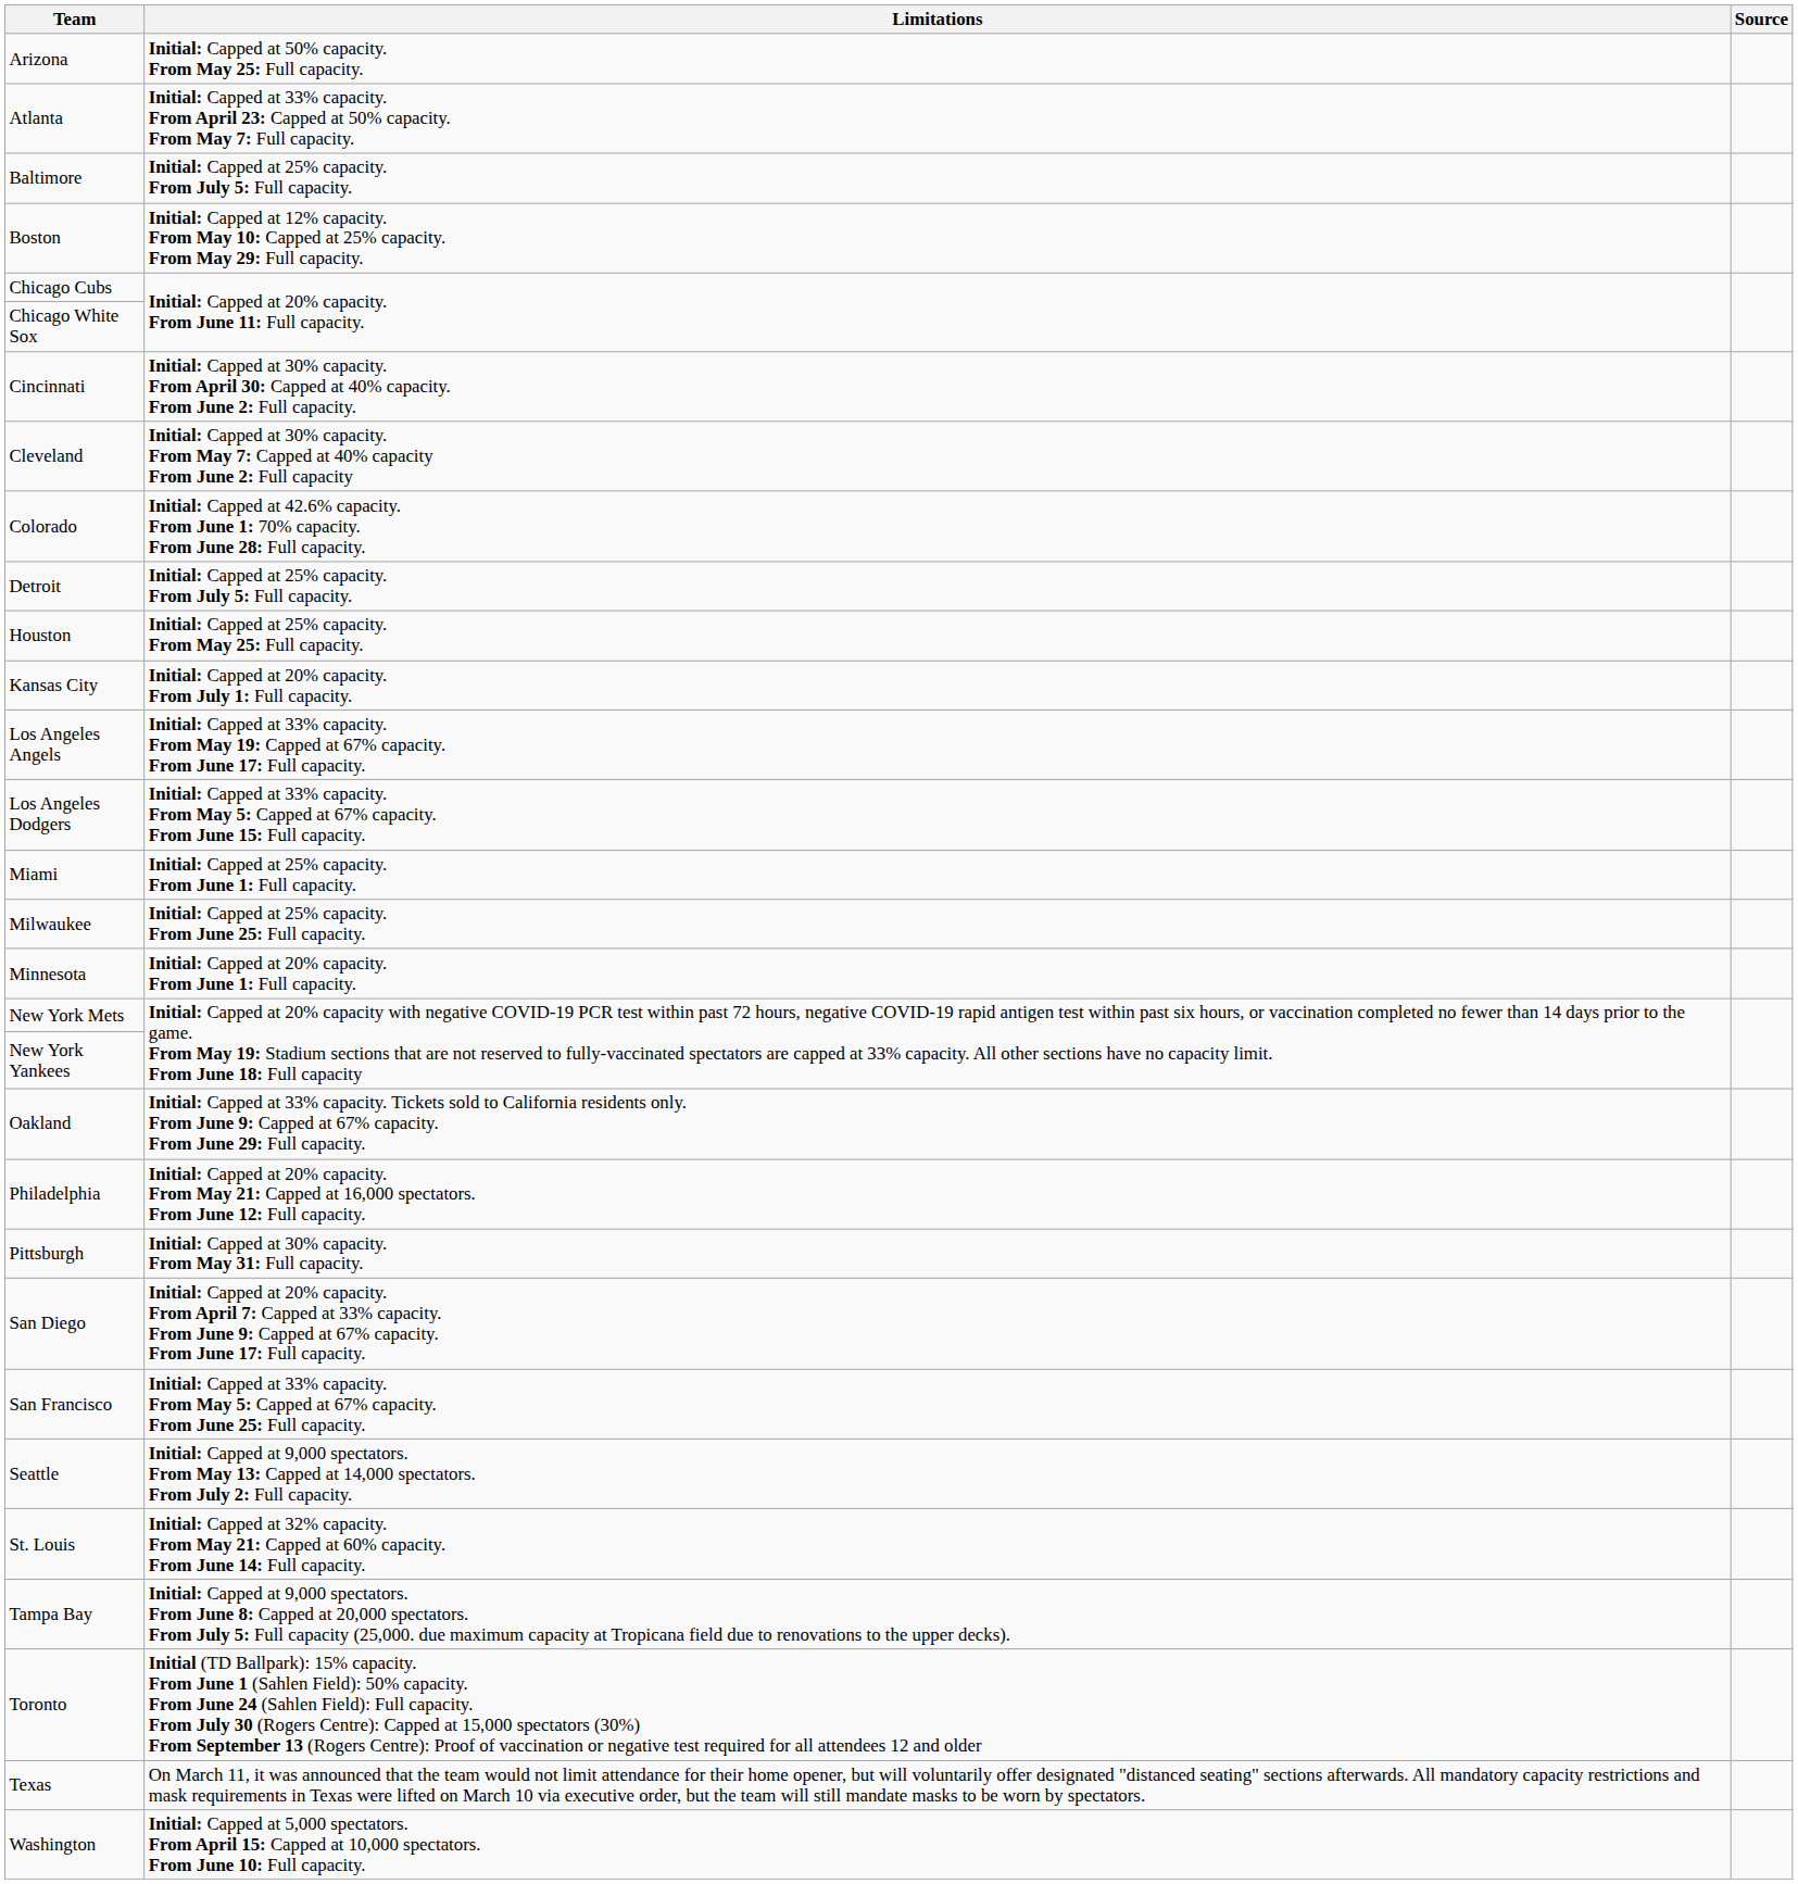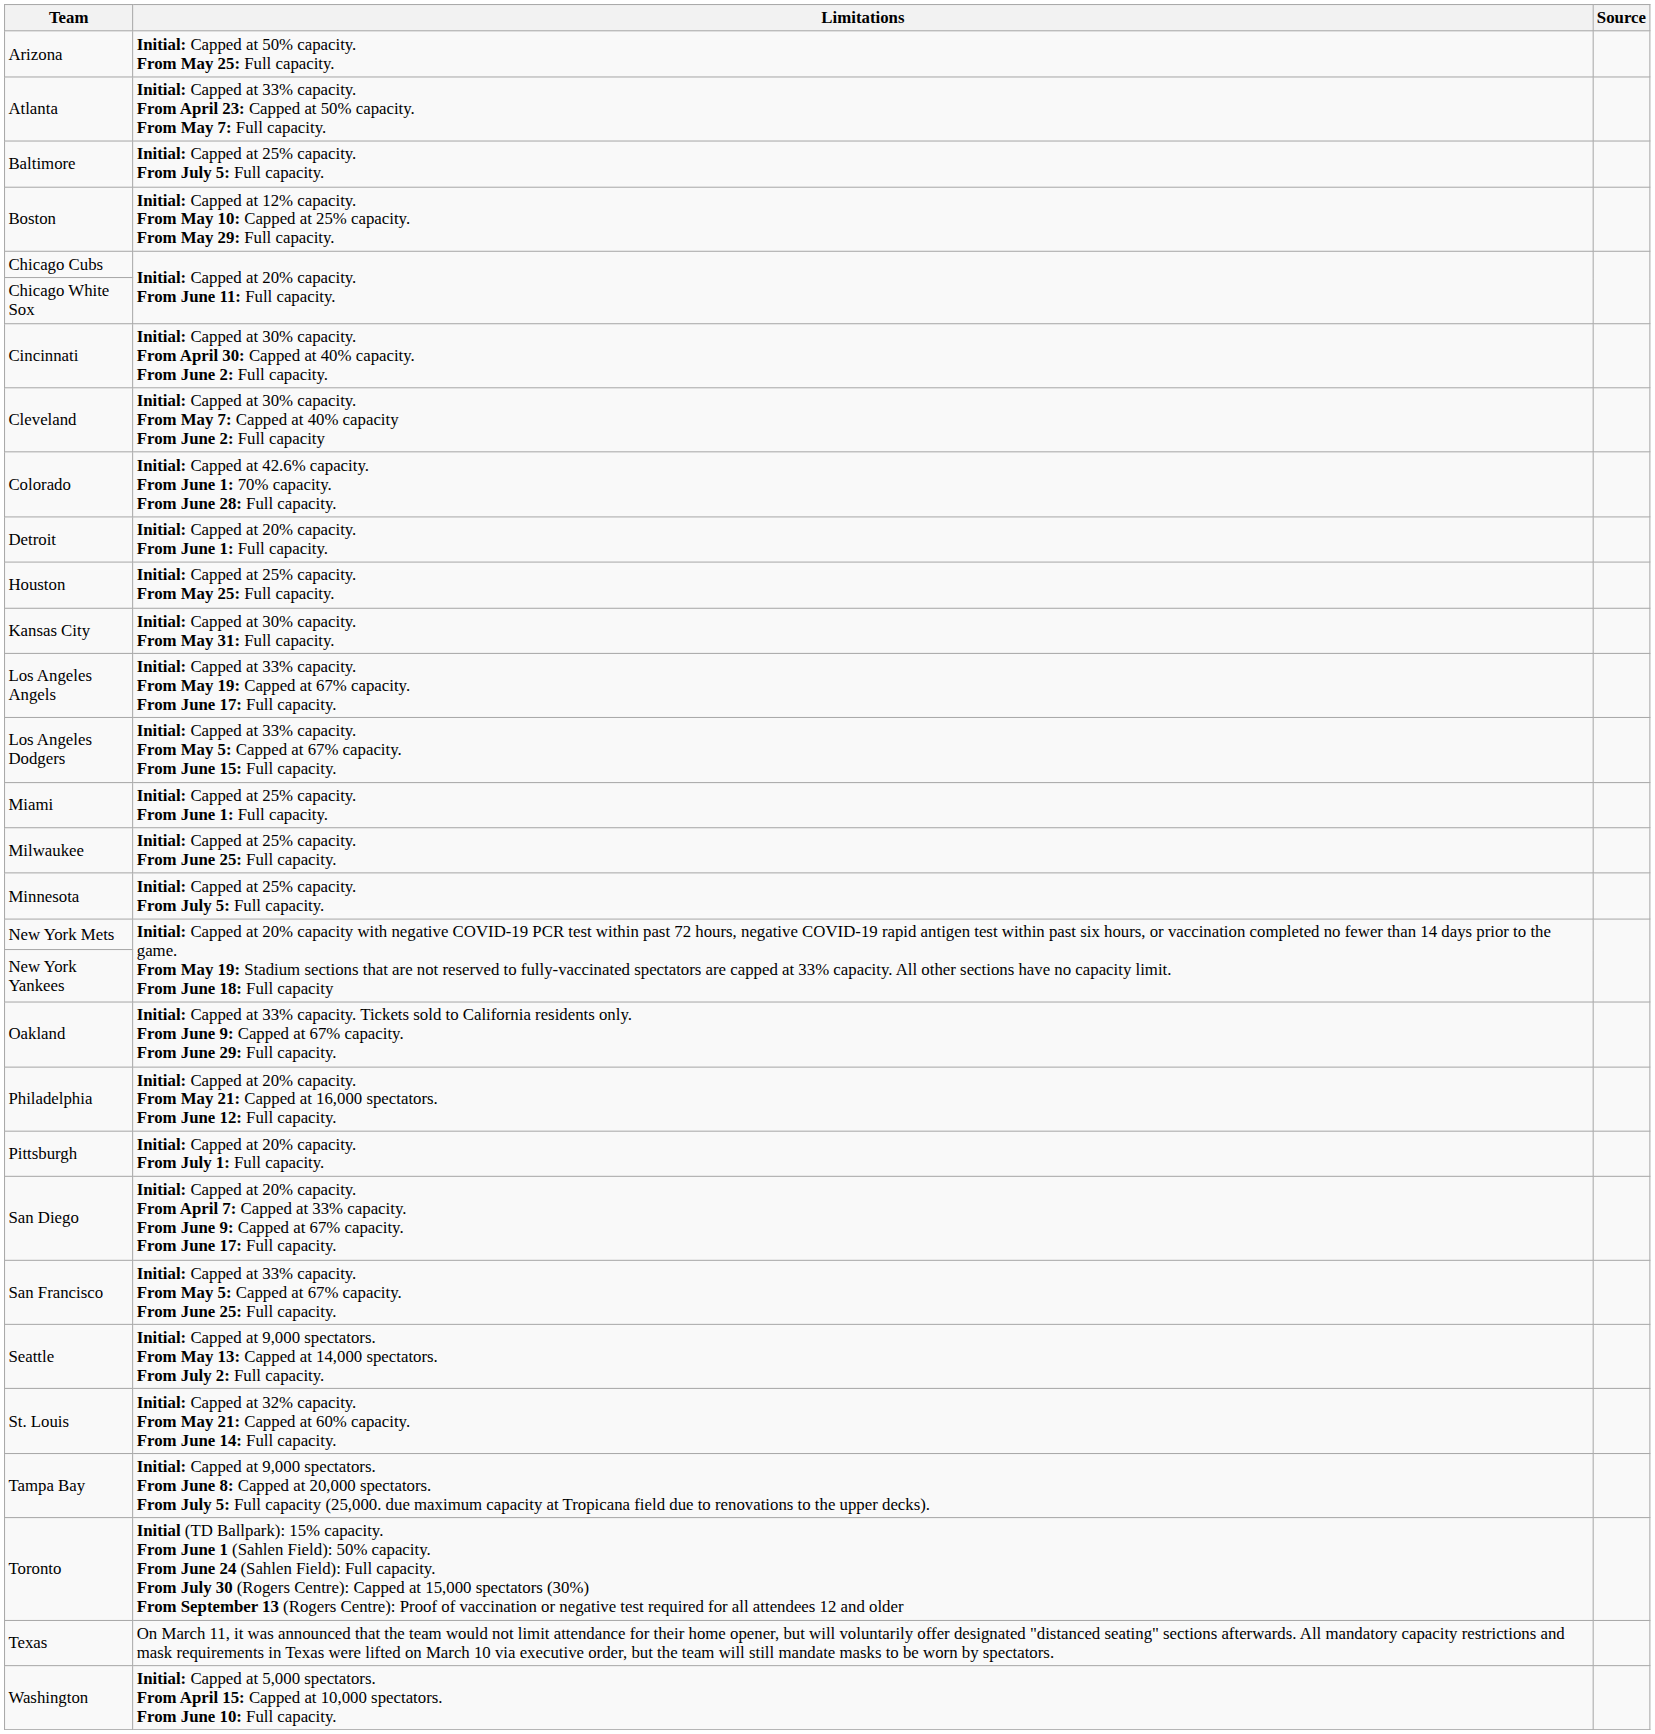Detroit | Limitations: Initial: Capped at 25% capacity. From July 5: Full capacity. -> Initial: Capped at 20% capacity. From June 1: Full capacity.
Kansas City | Limitations: Initial: Capped at 20% capacity. From July 1: Full capacity. -> Initial: Capped at 30% capacity. From May 31: Full capacity.
Minnesota | Limitations: Initial: Capped at 20% capacity. From June 1: Full capacity. -> Initial: Capped at 25% capacity. From July 5: Full capacity.
Pittsburgh | Limitations: Initial: Capped at 30% capacity. From May 31: Full capacity. -> Initial: Capped at 20% capacity. From July 1: Full capacity.
